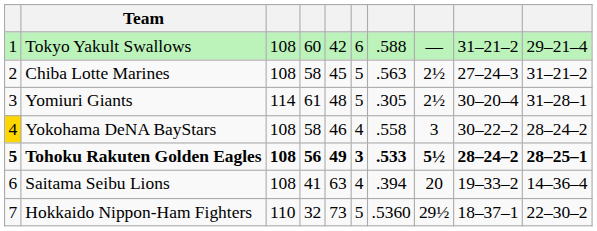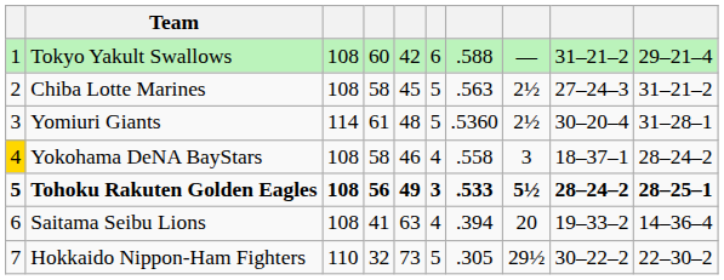Yomiuri Giants | column 7: .305 -> .5360
Yokohama DeNA BayStars | column 9: 30–22–2 -> 18–37–1
Hokkaido Nippon-Ham Fighters | column 7: .5360 -> .305
Hokkaido Nippon-Ham Fighters | column 9: 18–37–1 -> 30–22–2
